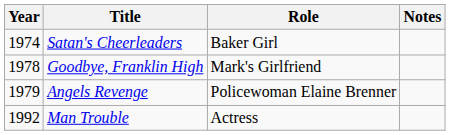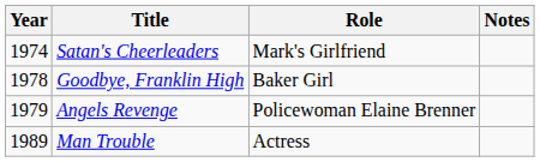Satan's Cheerleaders | Role: Baker Girl -> Mark's Girlfriend
Goodbye, Franklin High | Role: Mark's Girlfriend -> Baker Girl
Man Trouble | Year: 1992 -> 1989
